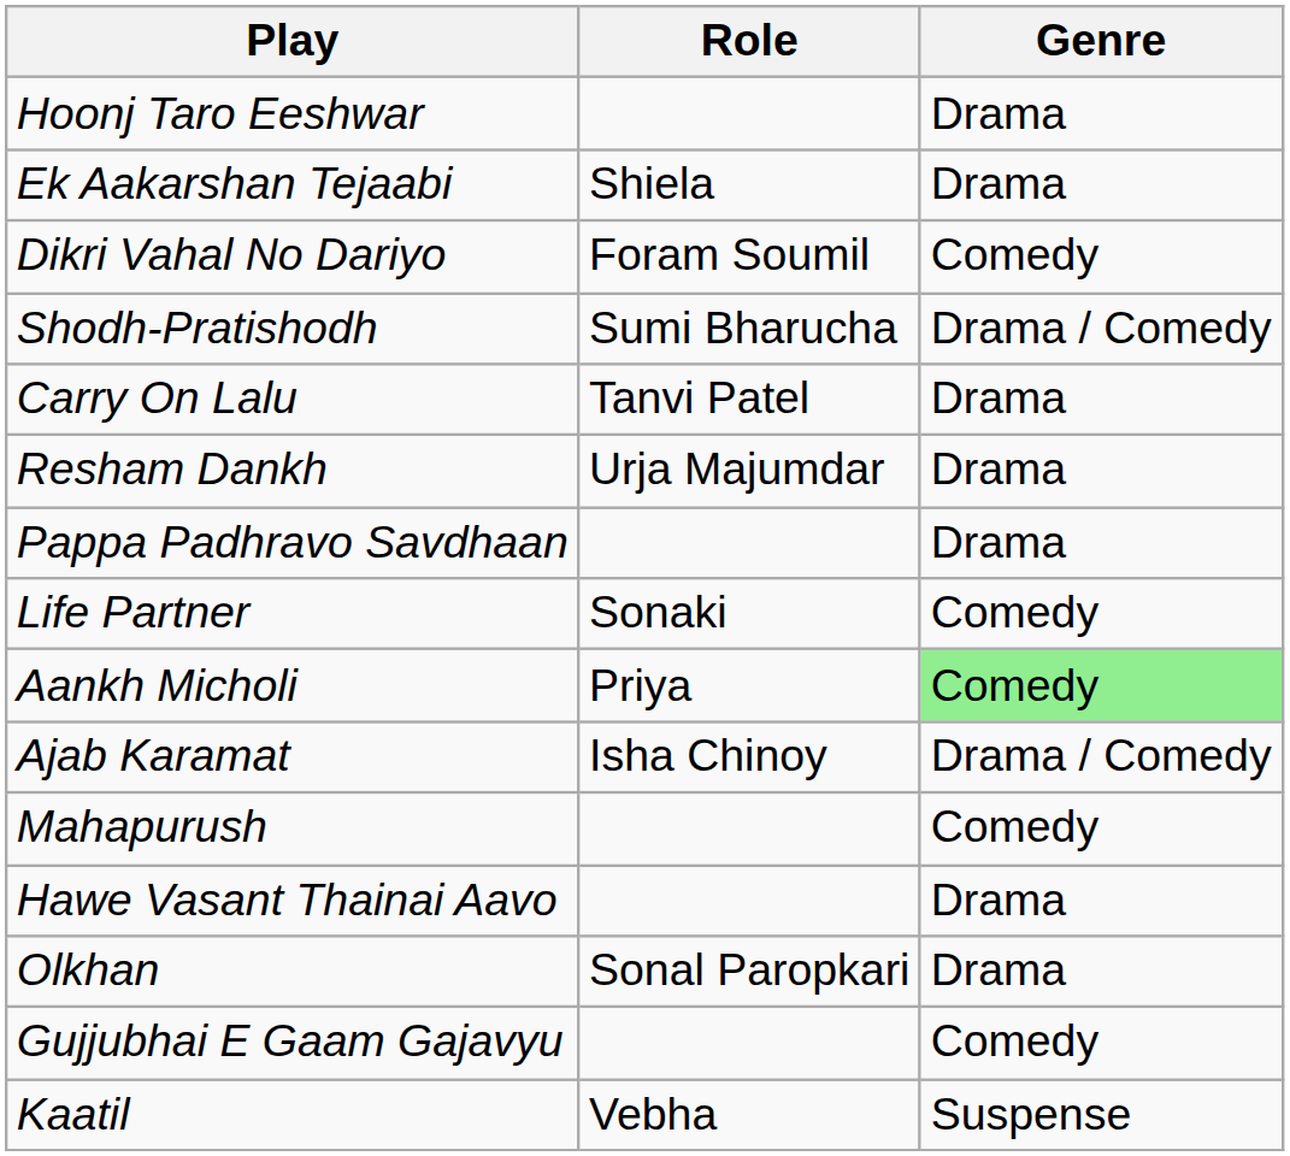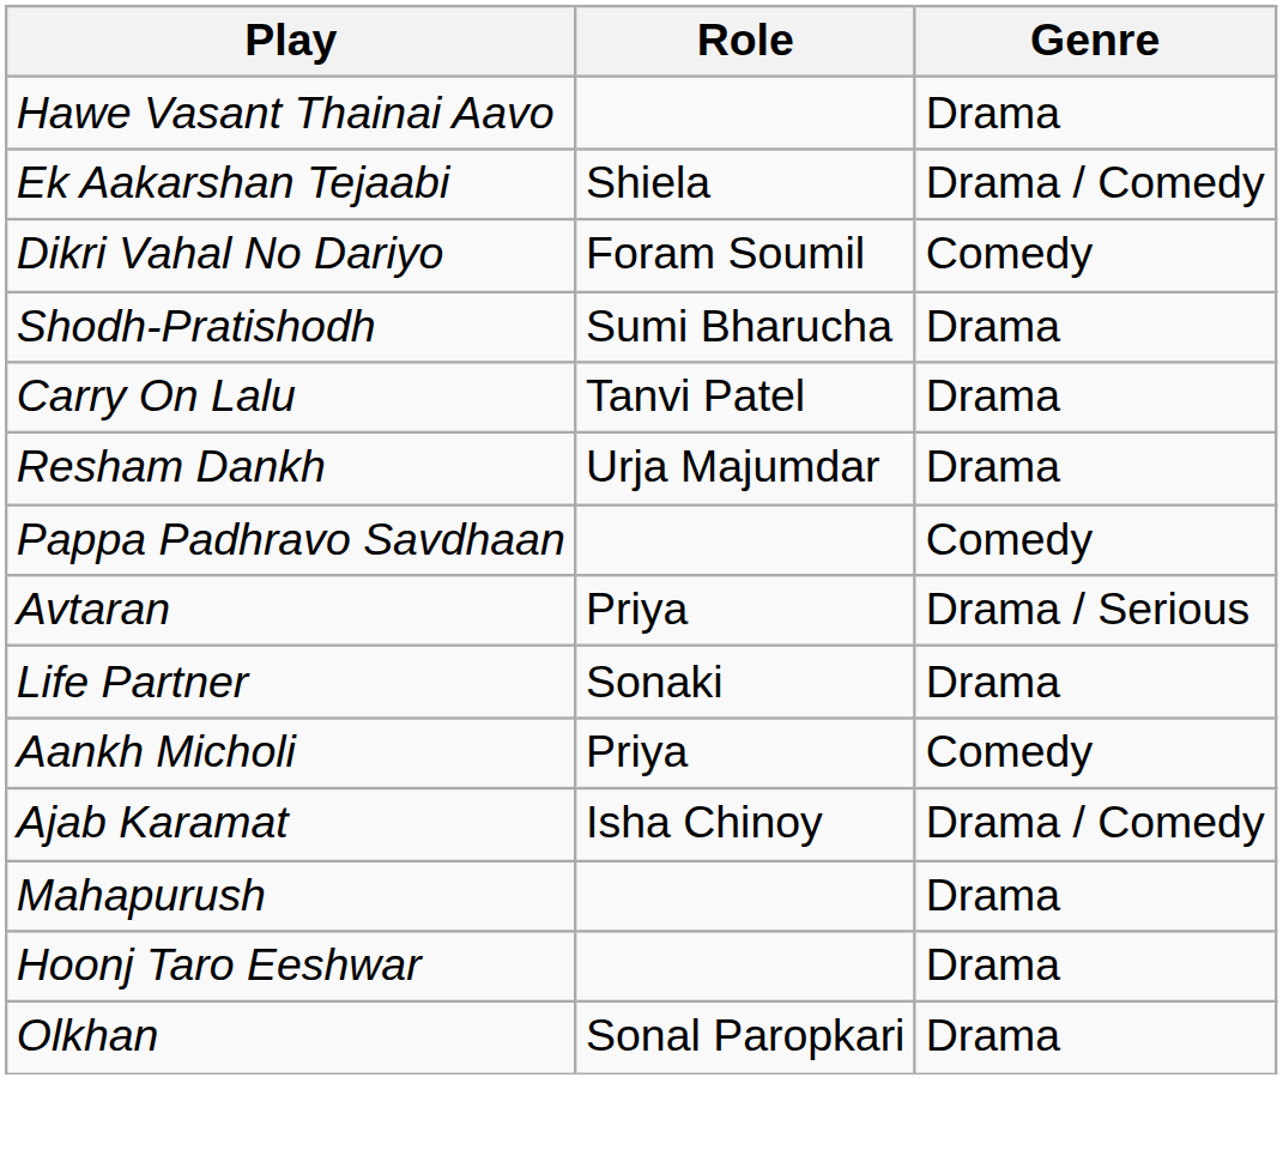rows swapped: Hawe Vasant Thainai Aavo <-> Hoonj Taro Eeshwar
Ek Aakarshan Tejaabi | Genre: Drama -> Drama / Comedy
Shodh-Pratishodh | Genre: Drama / Comedy -> Drama
Pappa Padhravo Savdhaan | Genre: Drama -> Comedy
+ row: Avtaran | Priya | Drama / Serious
Life Partner | Genre: Comedy -> Drama
Aankh Micholi | Genre: lightgreen background -> no background
Mahapurush | Genre: Comedy -> Drama
- row: Gujjubhai E Gaam Gajavyu | Comedy
- row: Kaatil | Vebha | Suspense
